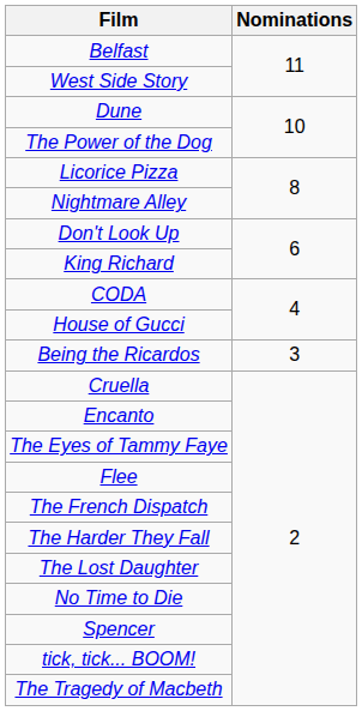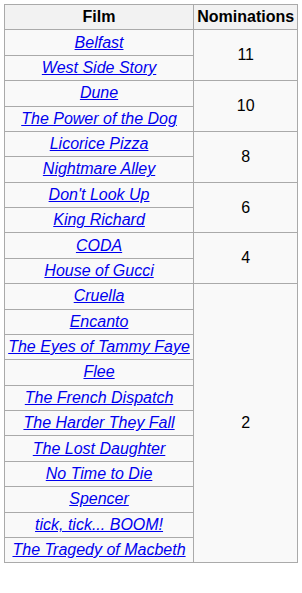- row: Being the Ricardos | 3
